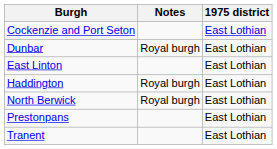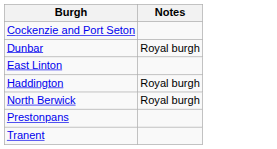- column: 1975 district | East Lothian | East Lothian | East Lothian | East Lothian | East Lothian | East Lothian | East Lothian
